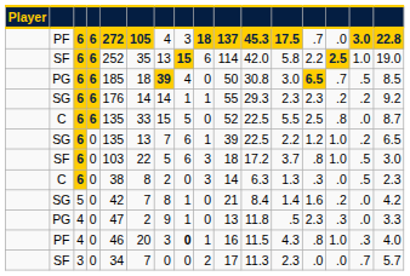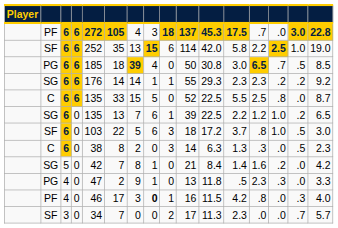PF / 0 | column 6: 20 -> 17
PF / 0 | column 12: 4.3 -> 4.2
PF / 0 | column 14: 1.0 -> .0
